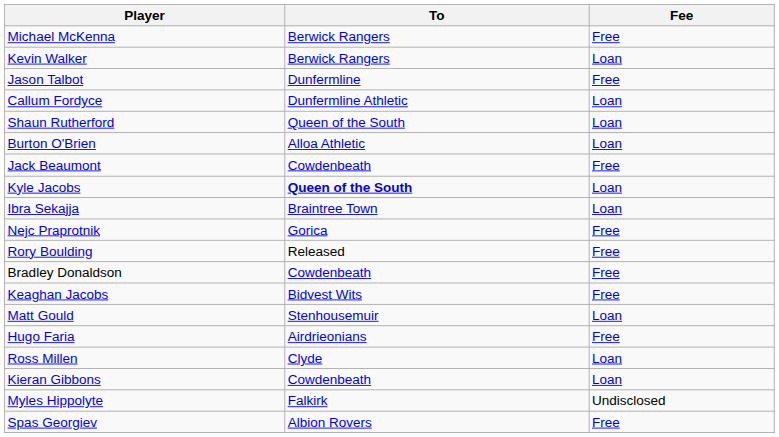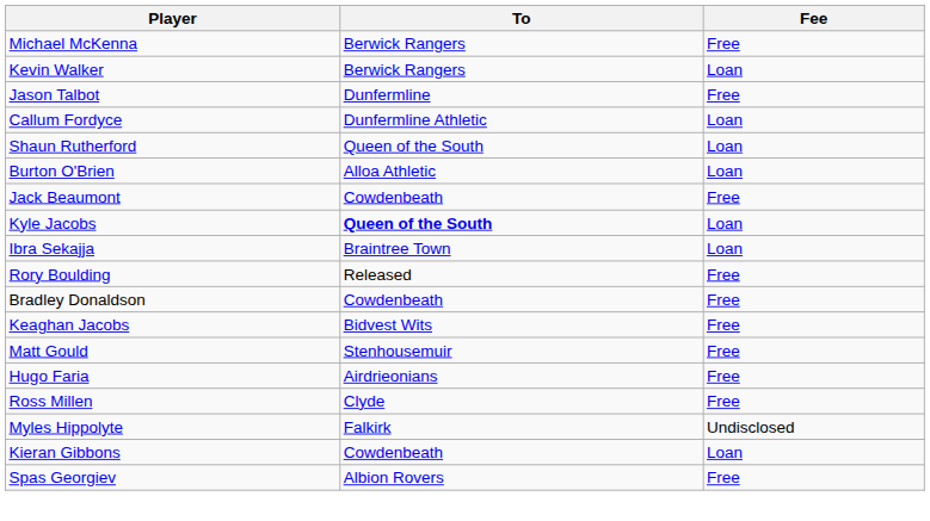- row: Nejc Praprotnik | Gorica | Free
Matt Gould | Fee: Loan -> Free
Ross Millen | Fee: Loan -> Free
rows swapped: Myles Hippolyte <-> Kieran Gibbons
